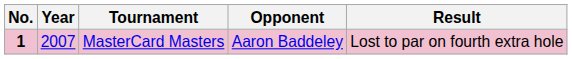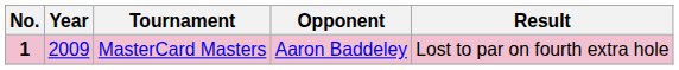MasterCard Masters | Year: 2007 -> 2009
